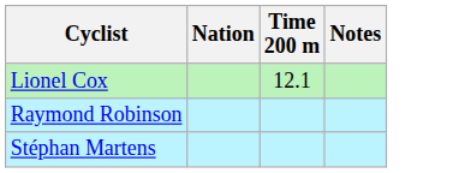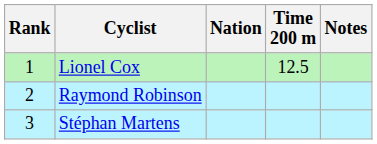+ column: Rank | 1 | 2 | 3
Lionel Cox | Time 200 m: 12.1 -> 12.5
